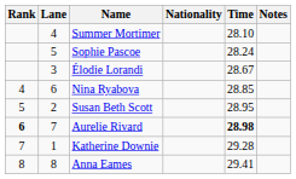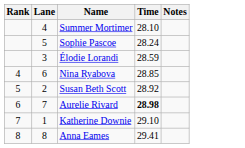- column: Nationality
Élodie Lorandi | Time: 28.67 -> 28.59
Susan Beth Scott | Time: 28.95 -> 28.92
Aurelie Rivard | Rank: bold -> normal
Katherine Downie | Time: 29.28 -> 29.10
